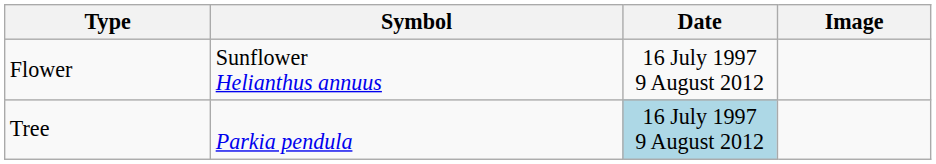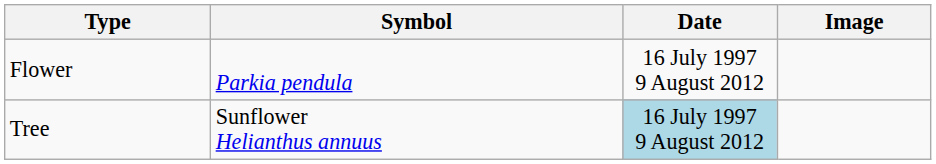Flower | Symbol: Sunflower Helianthus annuus -> Parkia pendula
Tree | Symbol: Parkia pendula -> Sunflower Helianthus annuus
